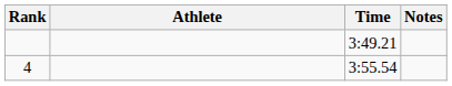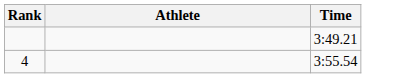- column: Notes
